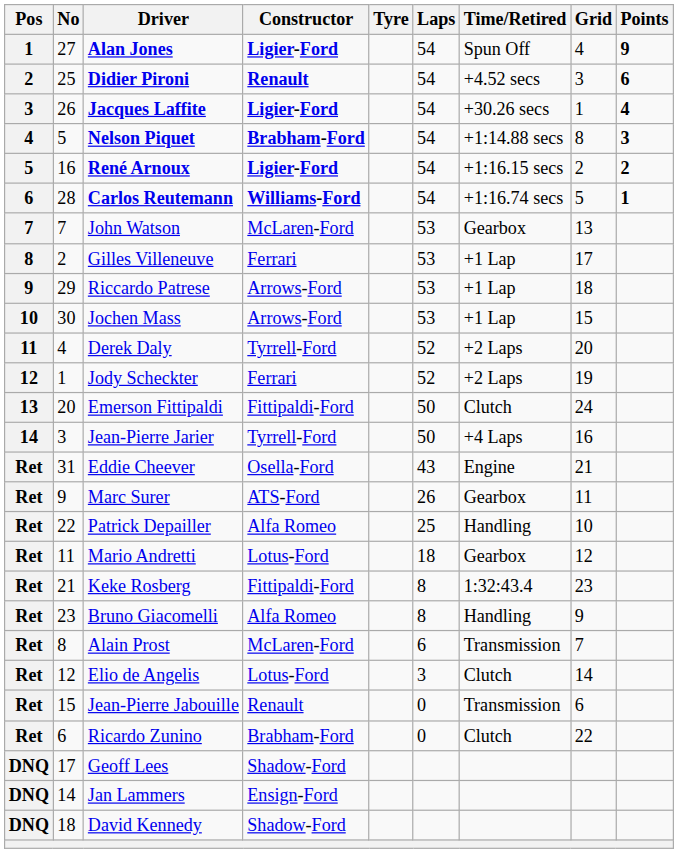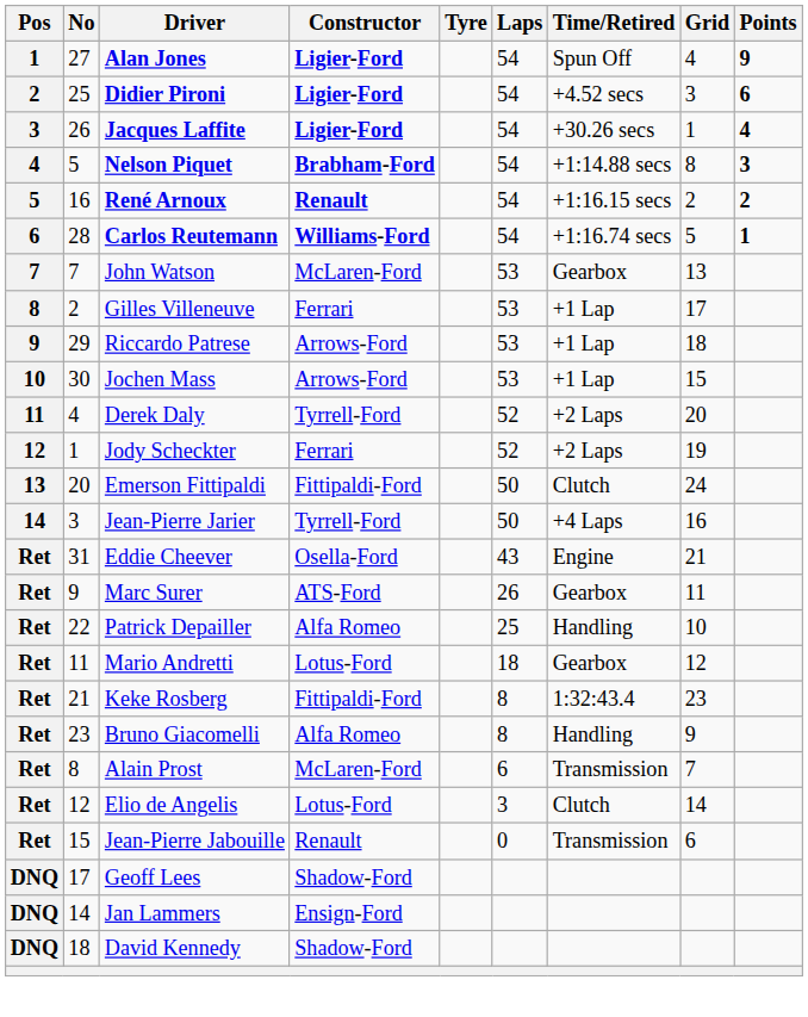Didier Pironi | Constructor: Renault -> Ligier-Ford
René Arnoux | Constructor: Ligier-Ford -> Renault
- row: Ret | 6 | Ricardo Zunino | Brabham-Ford | 0 | Clutch | 22
